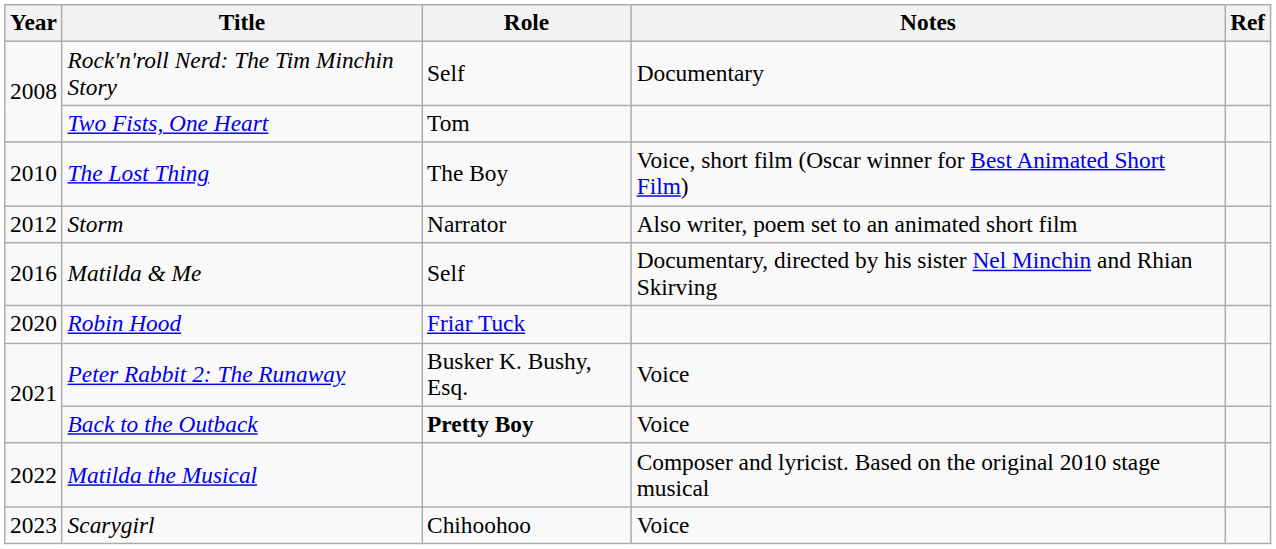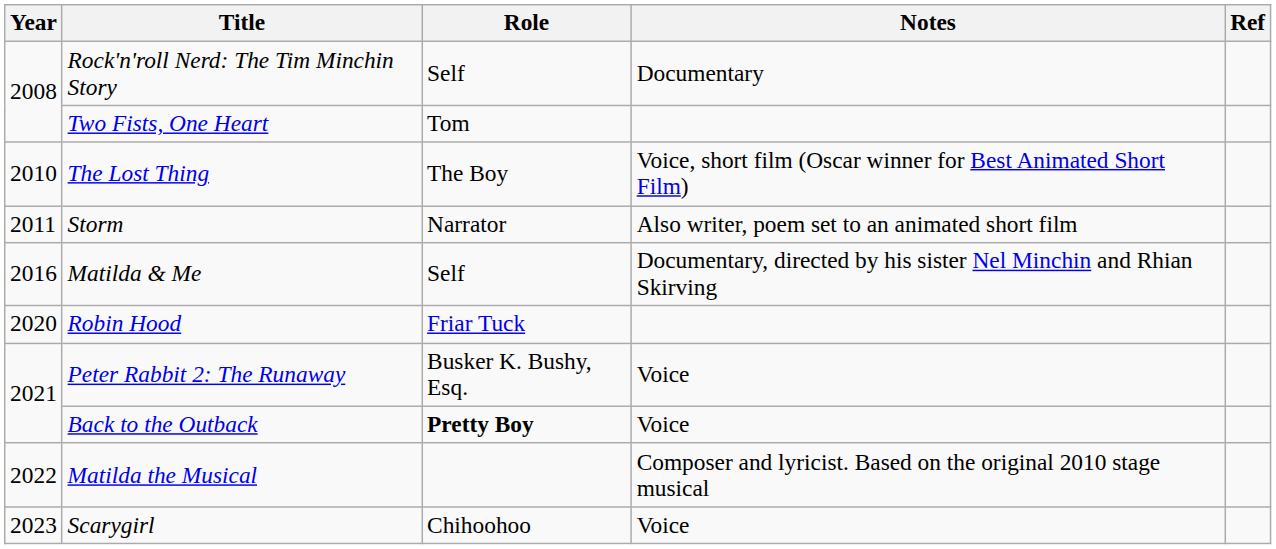Storm | Year: 2012 -> 2011
